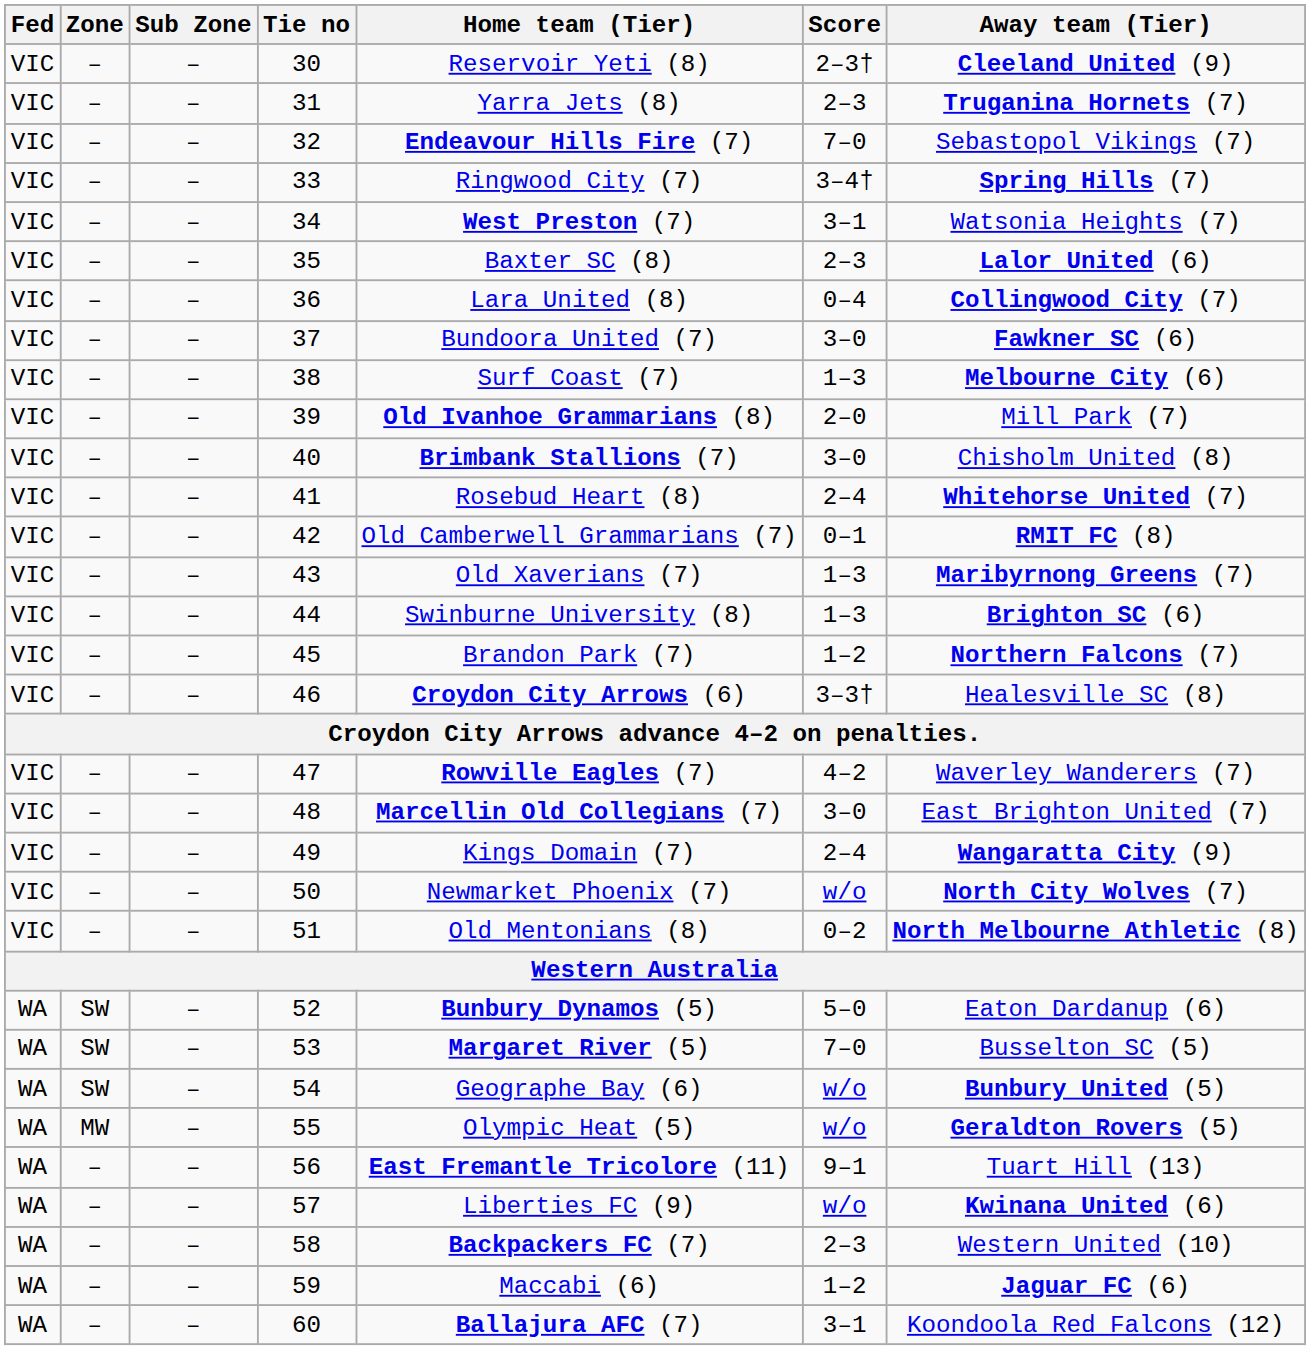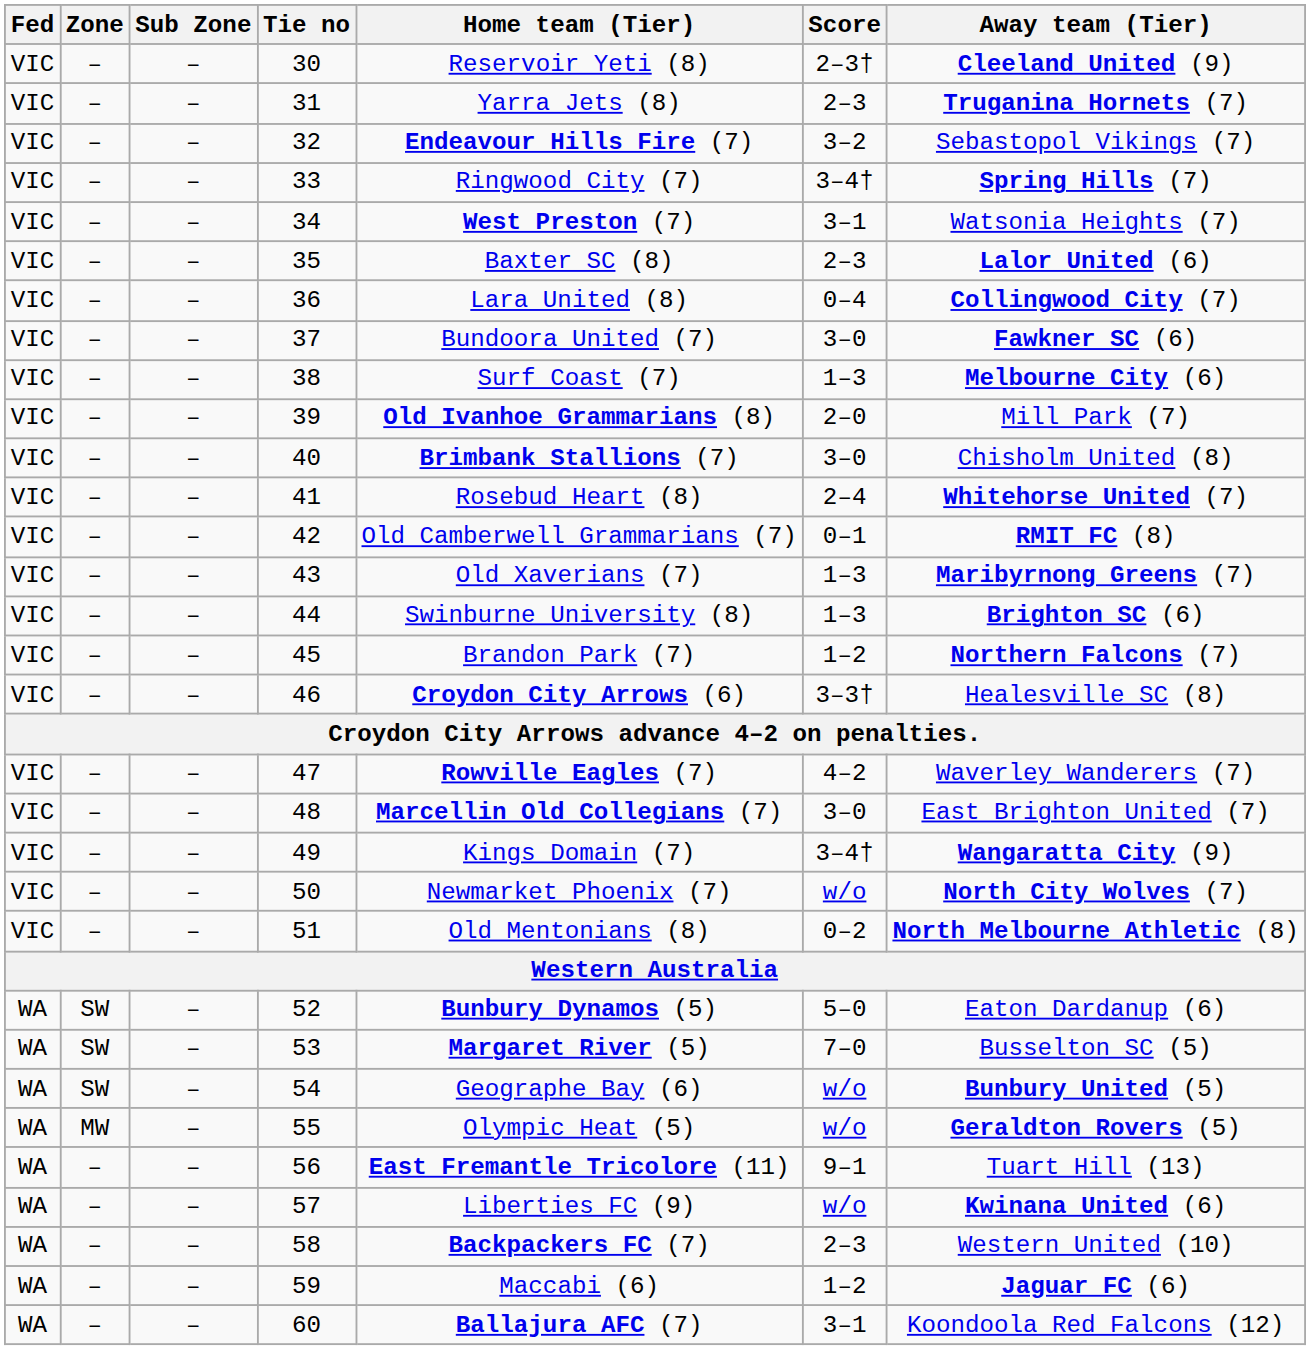32 | Score: 7–0 -> 3–2
49 | Score: 2–4 -> 3–4†
